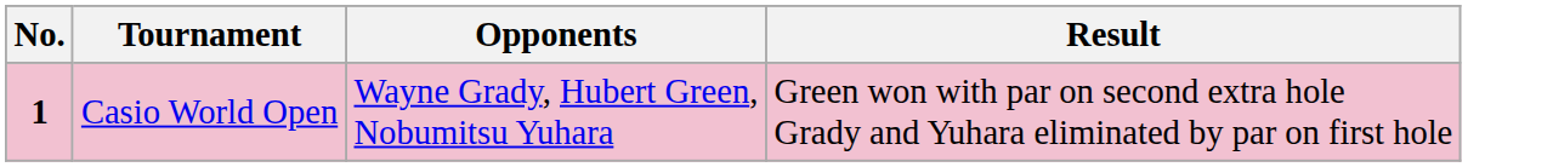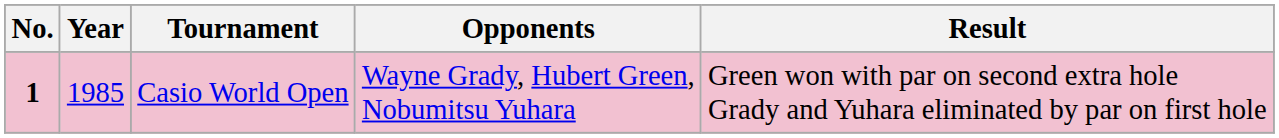+ column: Year | 1985
